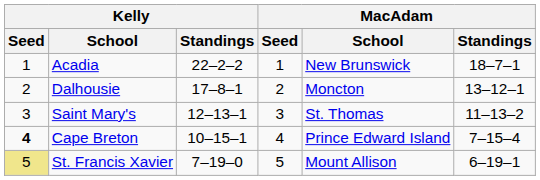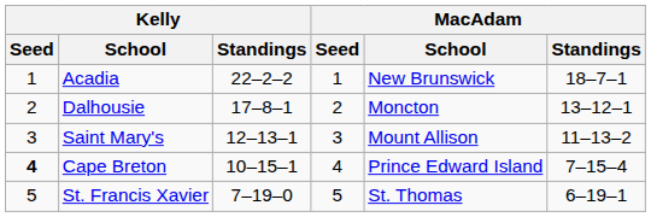Saint Mary's | MacAdam / School: St. Thomas -> Mount Allison
St. Francis Xavier | Kelly / Seed: khaki background -> no background
St. Francis Xavier | MacAdam / School: Mount Allison -> St. Thomas
